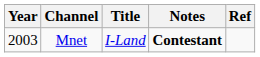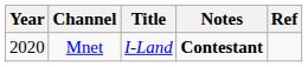Mnet | Year: 2003 -> 2020
